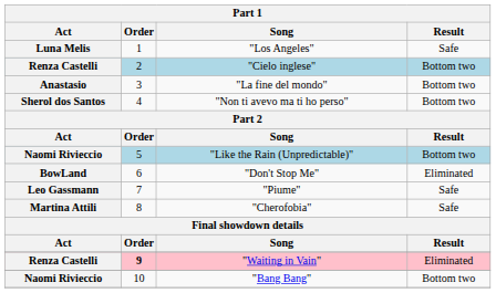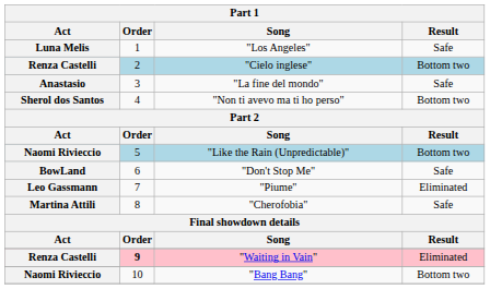"La fine del mondo" | Result: Bottom two -> Safe
"Don't Stop Me" | Result: Eliminated -> Safe
"Piume" | Result: Safe -> Eliminated
